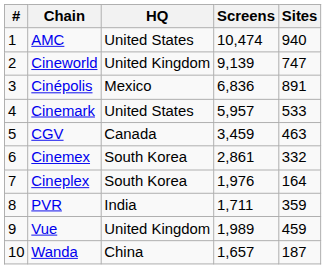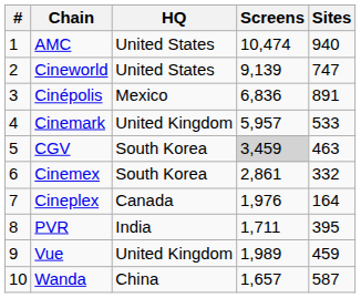Cineworld | HQ: United Kingdom -> United States
Cinemark | HQ: United States -> United Kingdom
CGV | HQ: Canada -> South Korea
CGV | Screens: no background -> lightgrey background
Cineplex | HQ: South Korea -> Canada
PVR | Sites: 359 -> 395
Wanda | Sites: 187 -> 587
